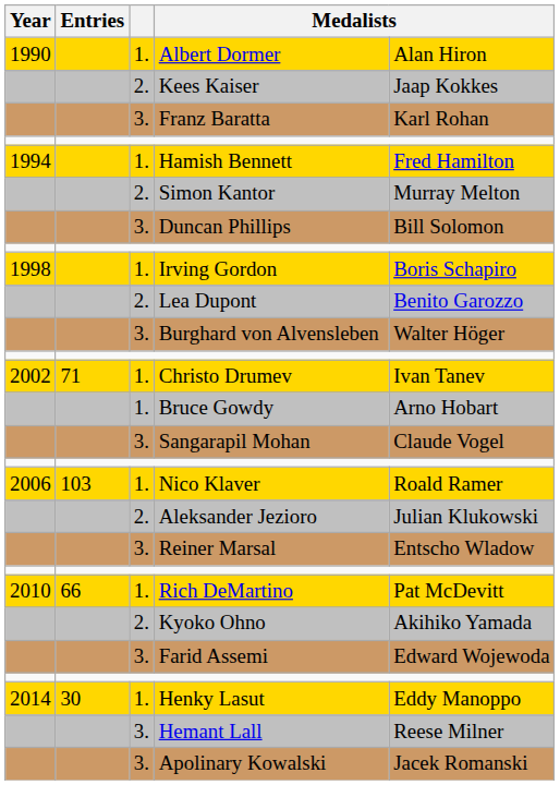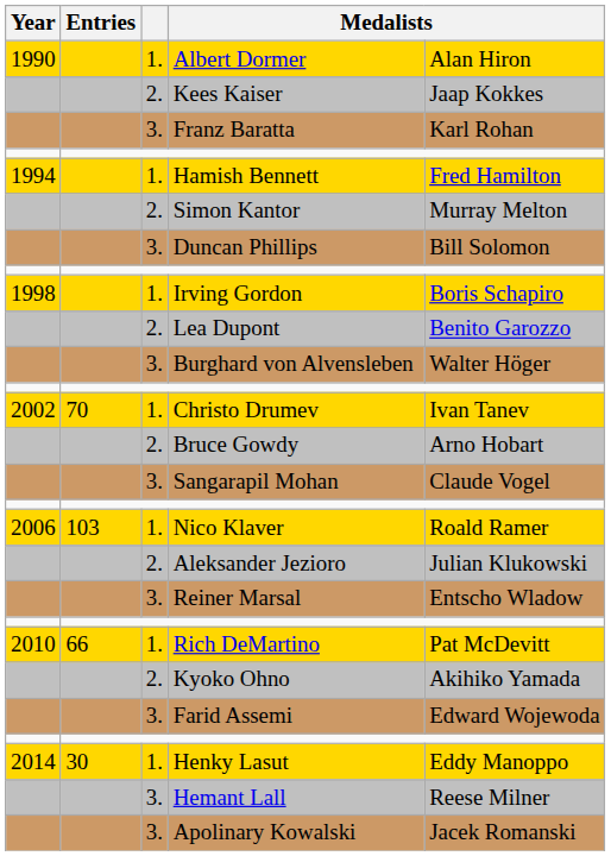Christo Drumev | Entries: 71 -> 70
Bruce Gowdy | column 3: 1. -> 2.
